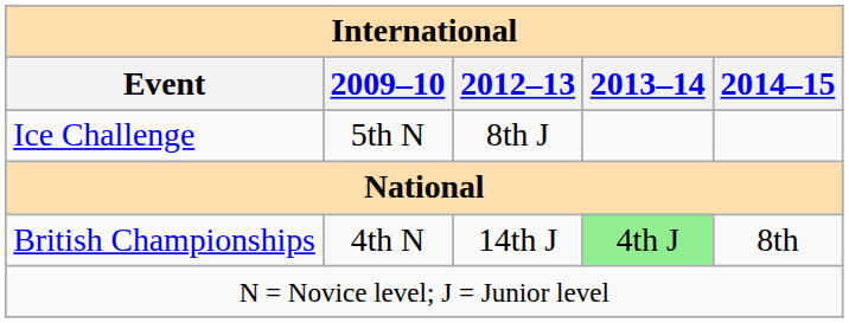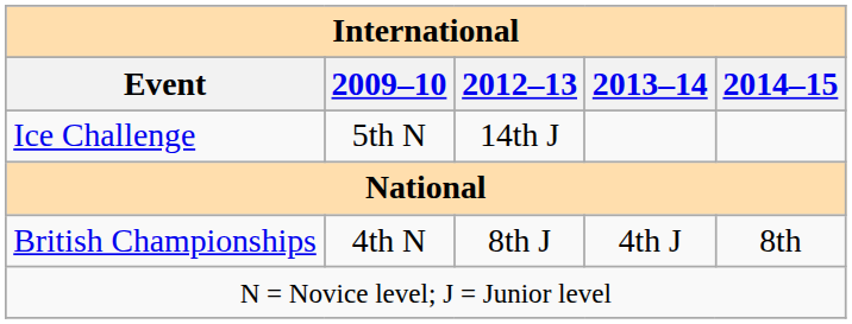Ice Challenge | 2012–13: 8th J -> 14th J
British Championships | 2012–13: 14th J -> 8th J
British Championships | 2013–14: lightgreen background -> no background
